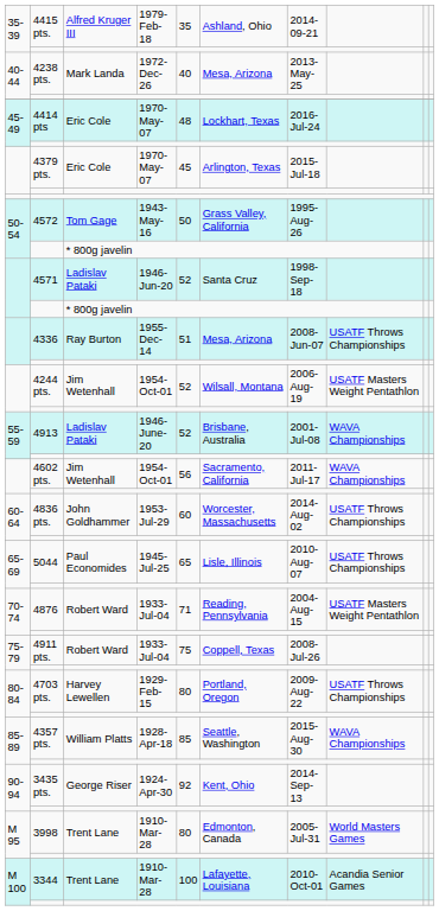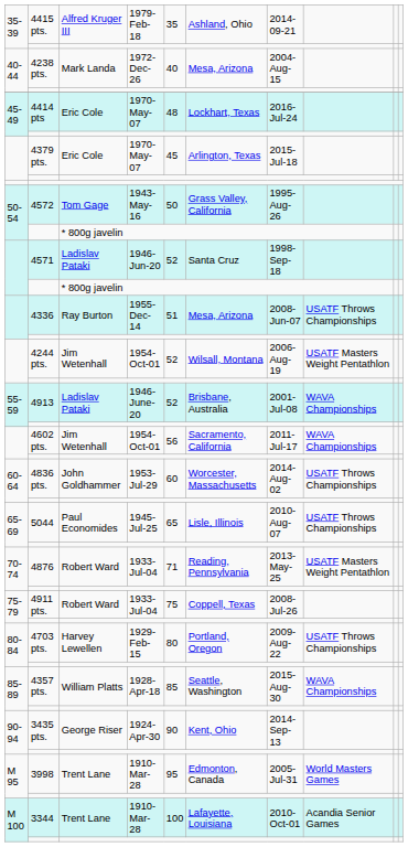4238 pts. | column 7: 2013-May-25 -> 2004-Aug-15
4876 | column 7: 2004-Aug-15 -> 2013-May-25
3435 pts. | column 5: 92 -> 90
3998 | column 5: 80 -> 95
